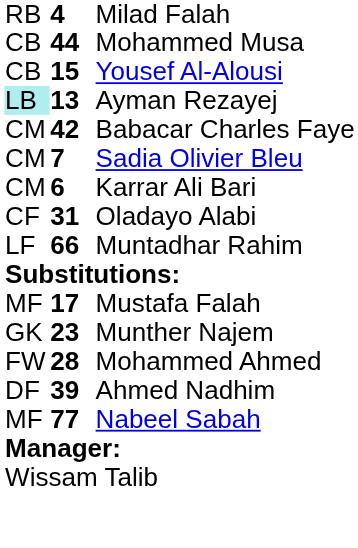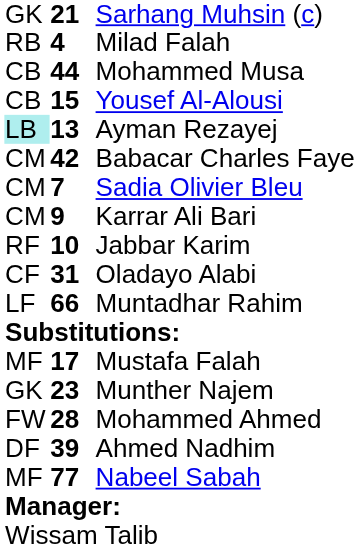+ row: GK | 21 | Sarhang Muhsin (c)
Karrar Ali Bari | column 2: 6 -> 9
+ row: RF | 10 | Jabbar Karim
